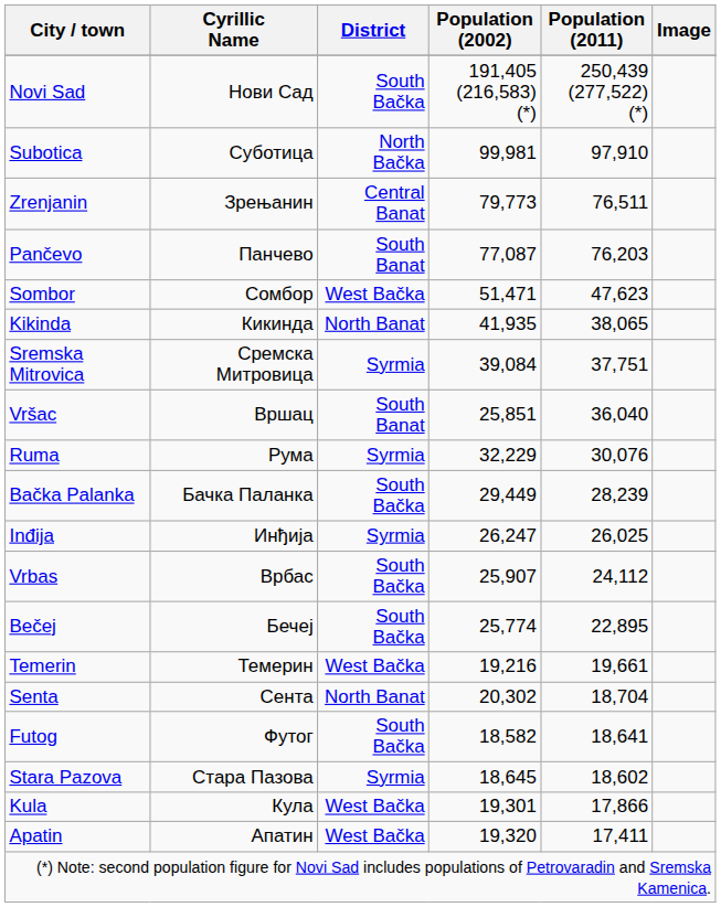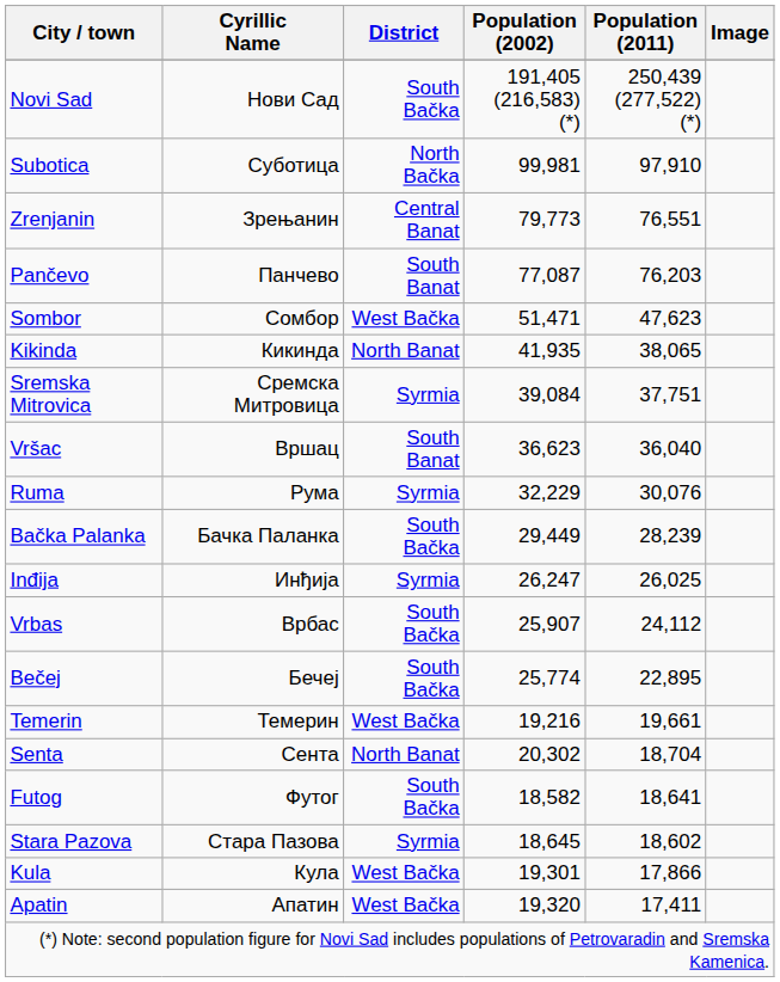Zrenjanin | Population (2011): 76,511 -> 76,551
Vršac | Population (2002): 25,851 -> 36,623
